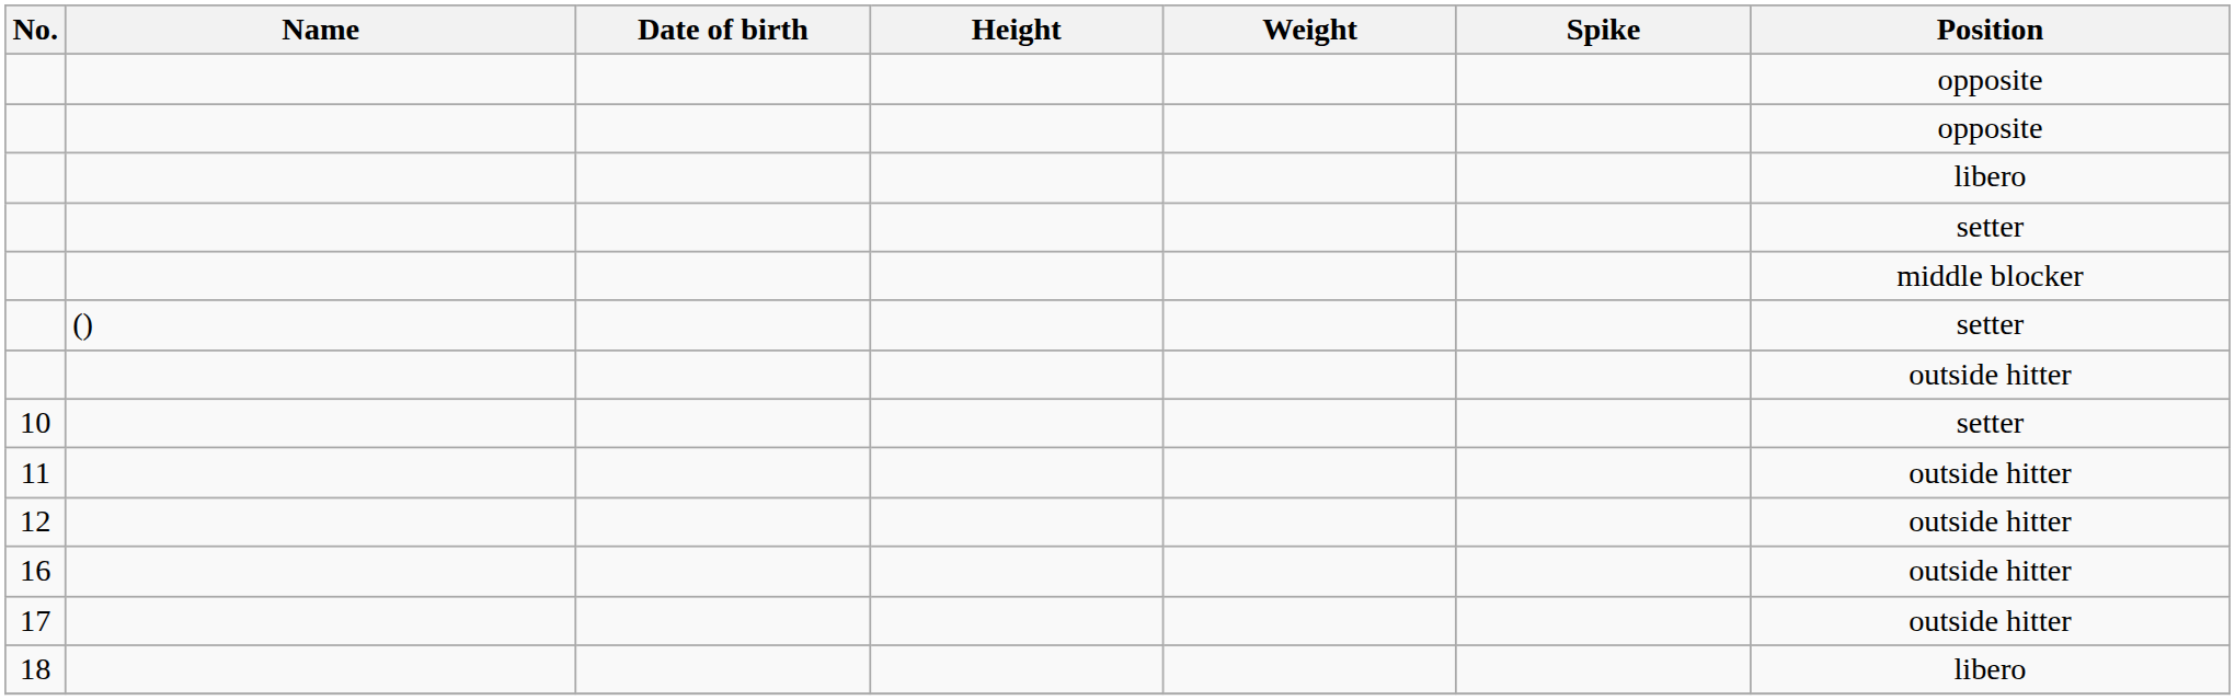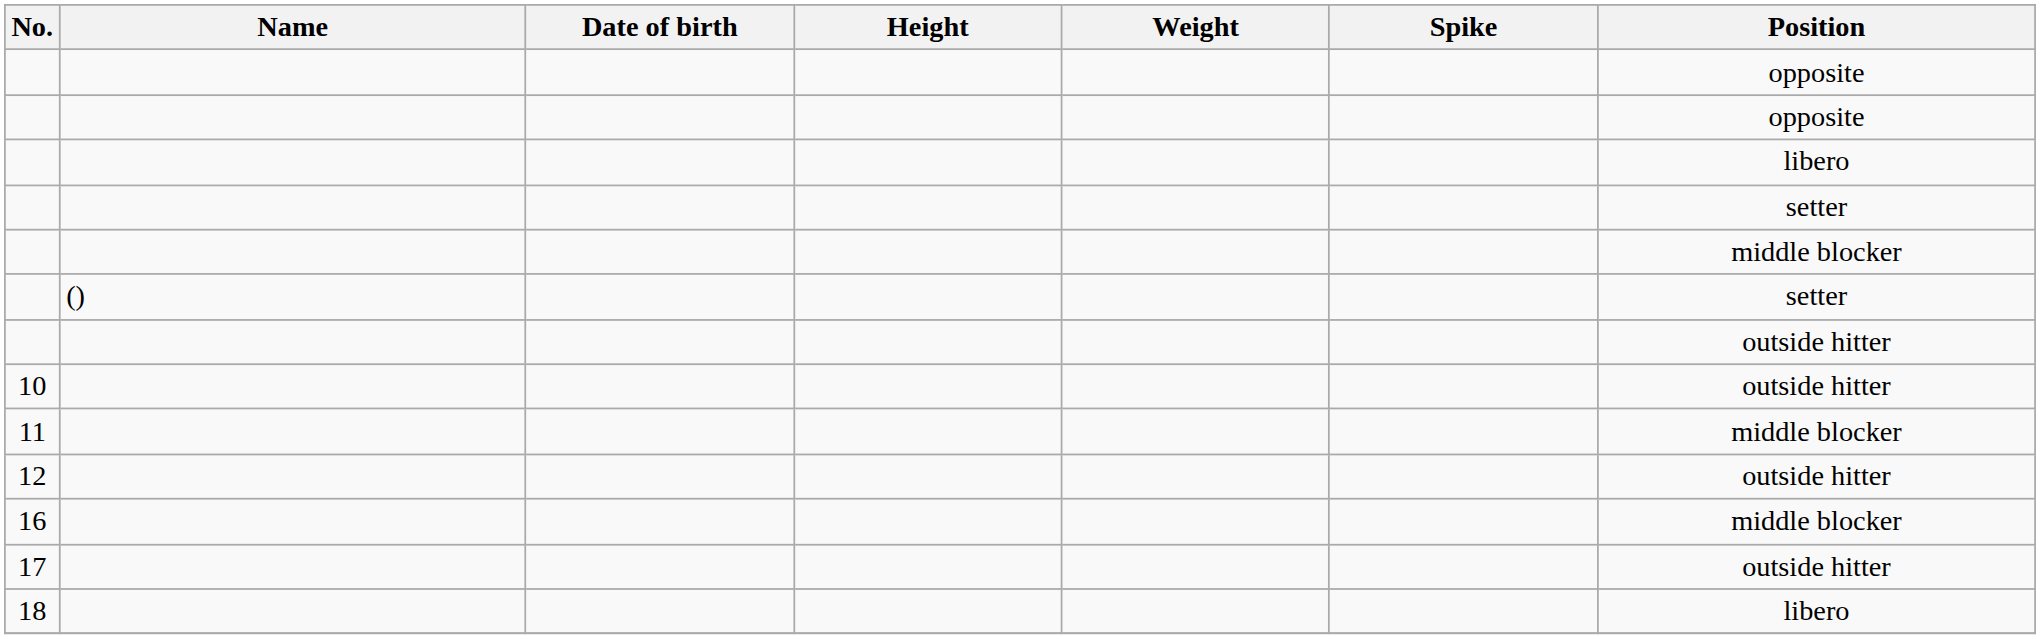10 | Position: setter -> outside hitter
11 | Position: outside hitter -> middle blocker
16 | Position: outside hitter -> middle blocker
